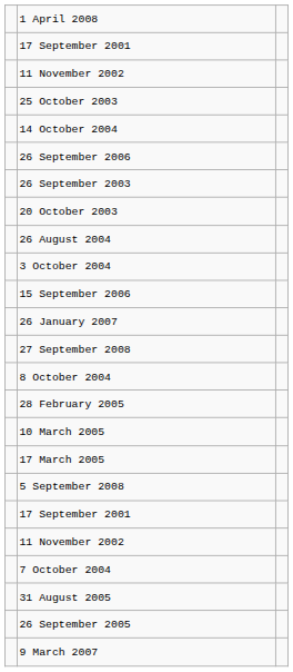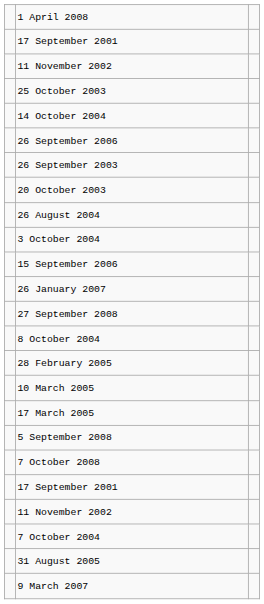+ row: 7 October 2008
- row: 26 September 2005
